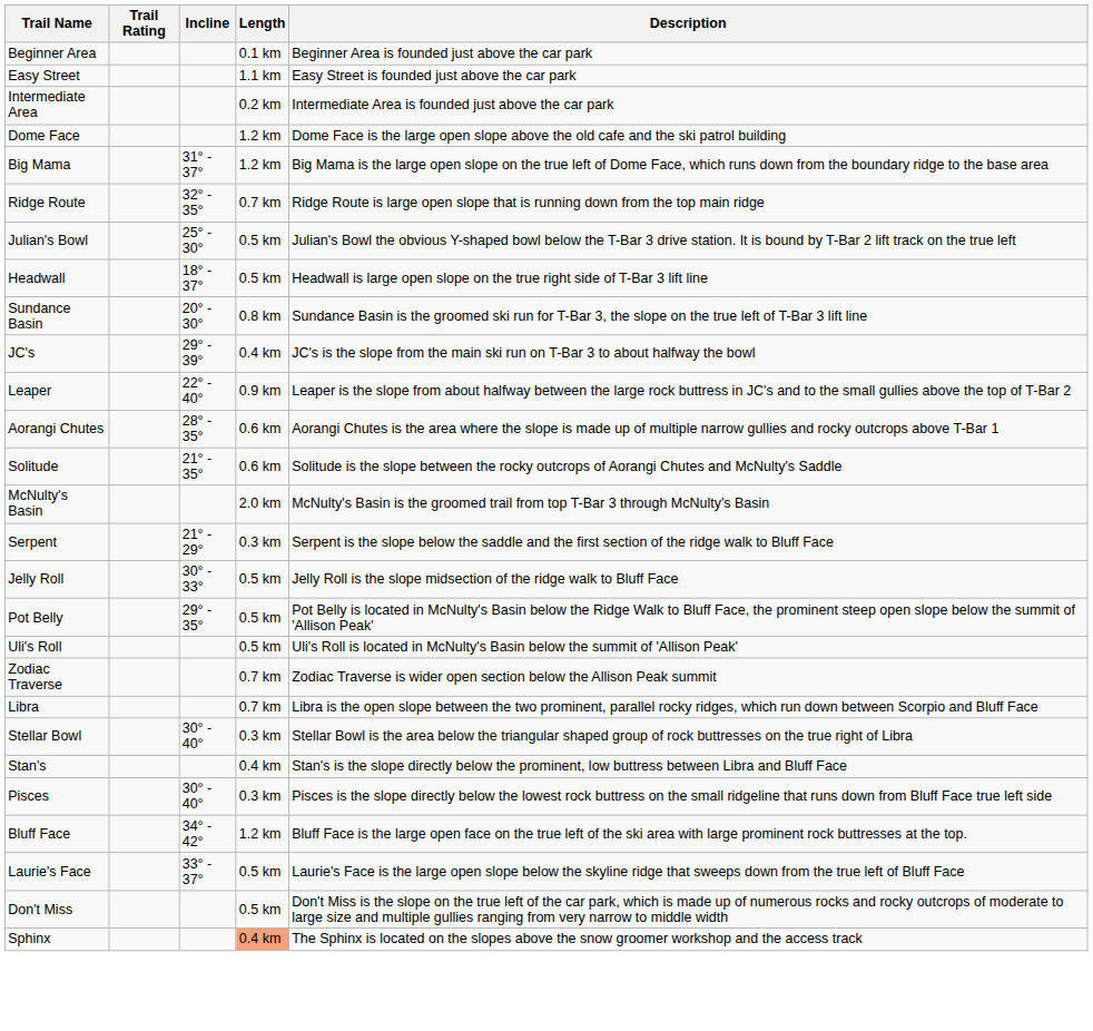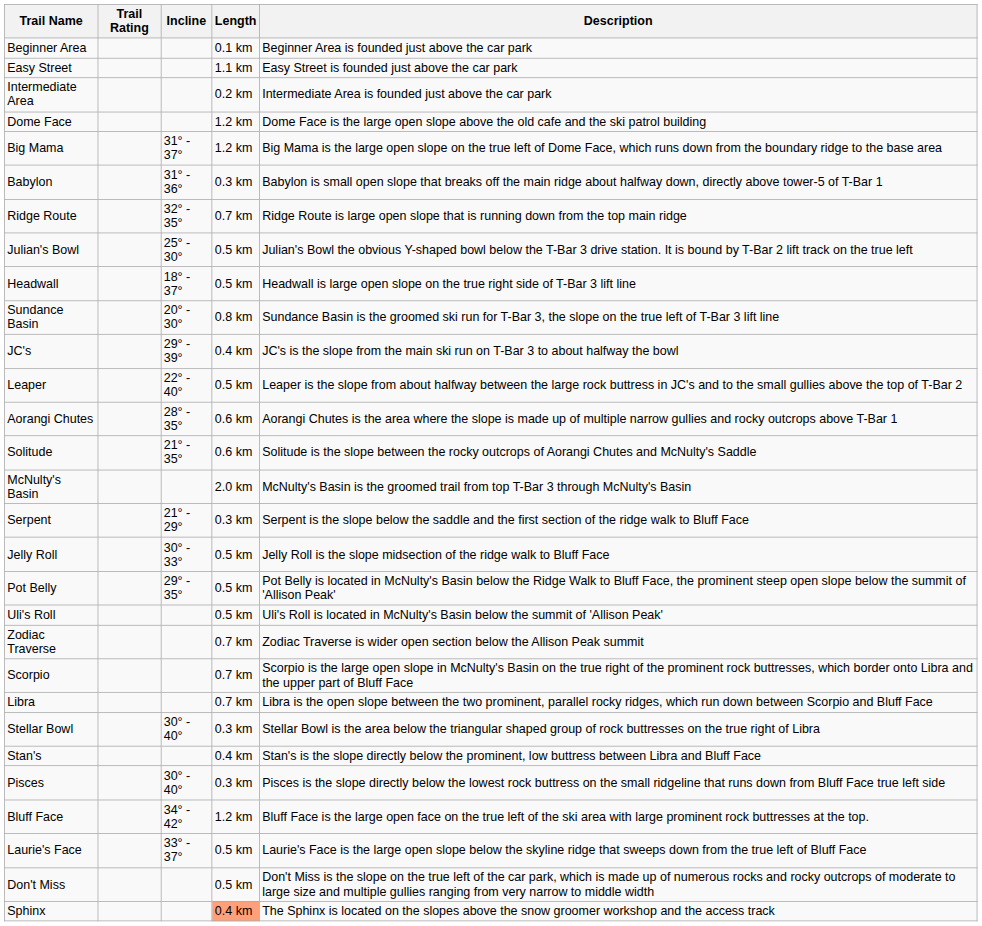+ row: Babylon | 31° - 36° | 0.3 km | Babylon is small open slope that breaks off the main ridge about halfway down, directly above tower-5 of T-Bar 1
Leaper | Length: 0.9 km -> 0.5 km
+ row: Scorpio | 0.7 km | Scorpio is the large open slope in McNulty's Basin on the true right of the prominent rock buttresses, which border onto Libra and the upper part of Bluff Face
